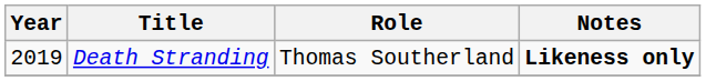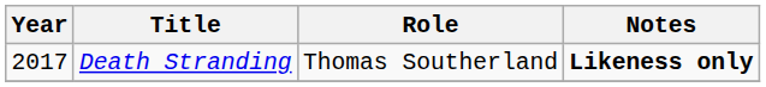Death Stranding | Year: 2019 -> 2017
